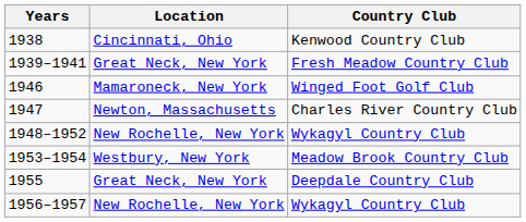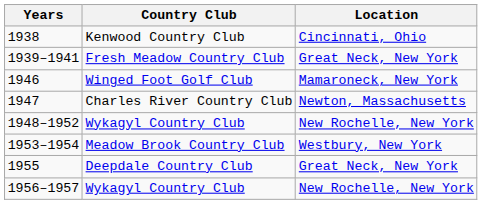columns swapped: Country Club <-> Location
